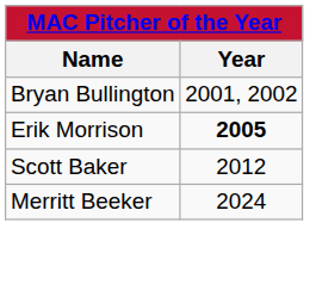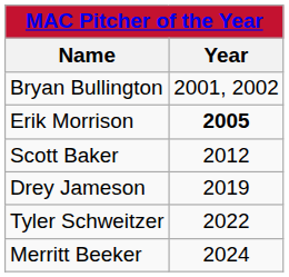+ row: Drey Jameson | 2019
+ row: Tyler Schweitzer | 2022
